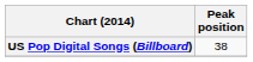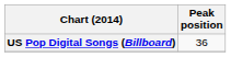US Pop Digital Songs (Billboard) | Peak position: 38 -> 36
